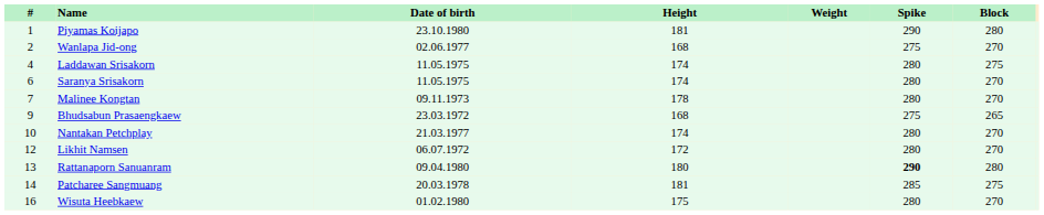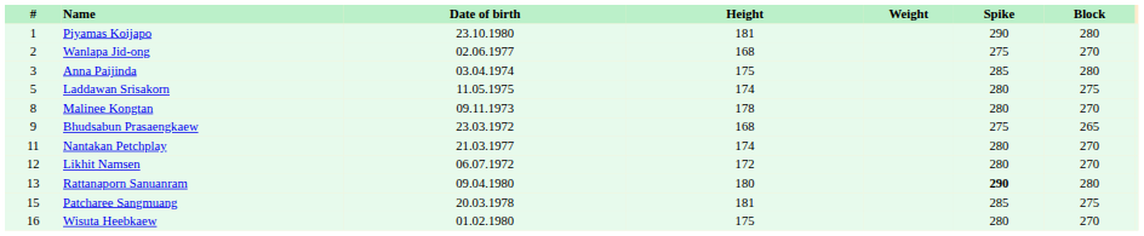+ row: 3 | Anna Paijinda | 03.04.1974 | 175 | 285 | 280
Laddawan Srisakorn | #: 4 -> 5
- row: 6 | Saranya Srisakorn | 11.05.1975 | 174 | 280 | 270
Malinee Kongtan | #: 7 -> 8
Nantakan Petchplay | #: 10 -> 11
Patcharee Sangmuang | #: 14 -> 15
